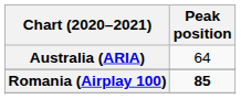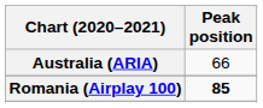Australia (ARIA) | Peak position: 64 -> 66
